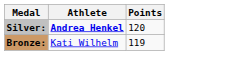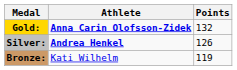+ row: Gold: | Anna Carin Olofsson-Zidek | 132
Silver: | Points: 120 -> 126
